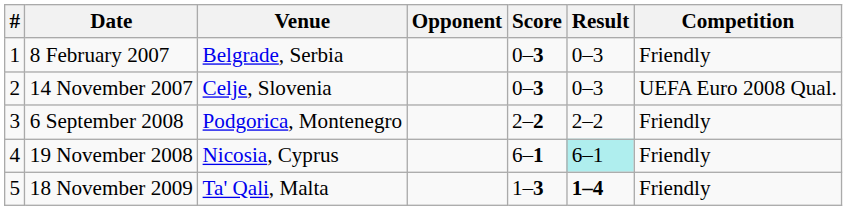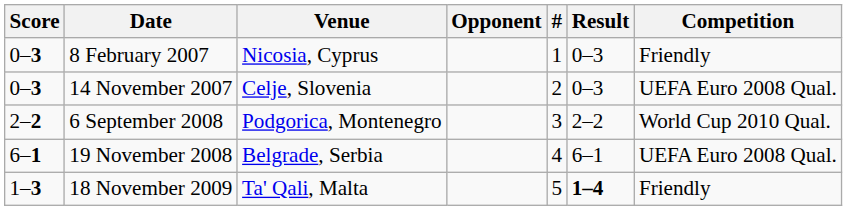columns swapped: # <-> Score
8 February 2007 | Venue: Belgrade, Serbia -> Nicosia, Cyprus
6 September 2008 | Competition: Friendly -> World Cup 2010 Qual.
19 November 2008 | Venue: Nicosia, Cyprus -> Belgrade, Serbia
19 November 2008 | Result: paleturquoise background -> no background
19 November 2008 | Competition: Friendly -> UEFA Euro 2008 Qual.
